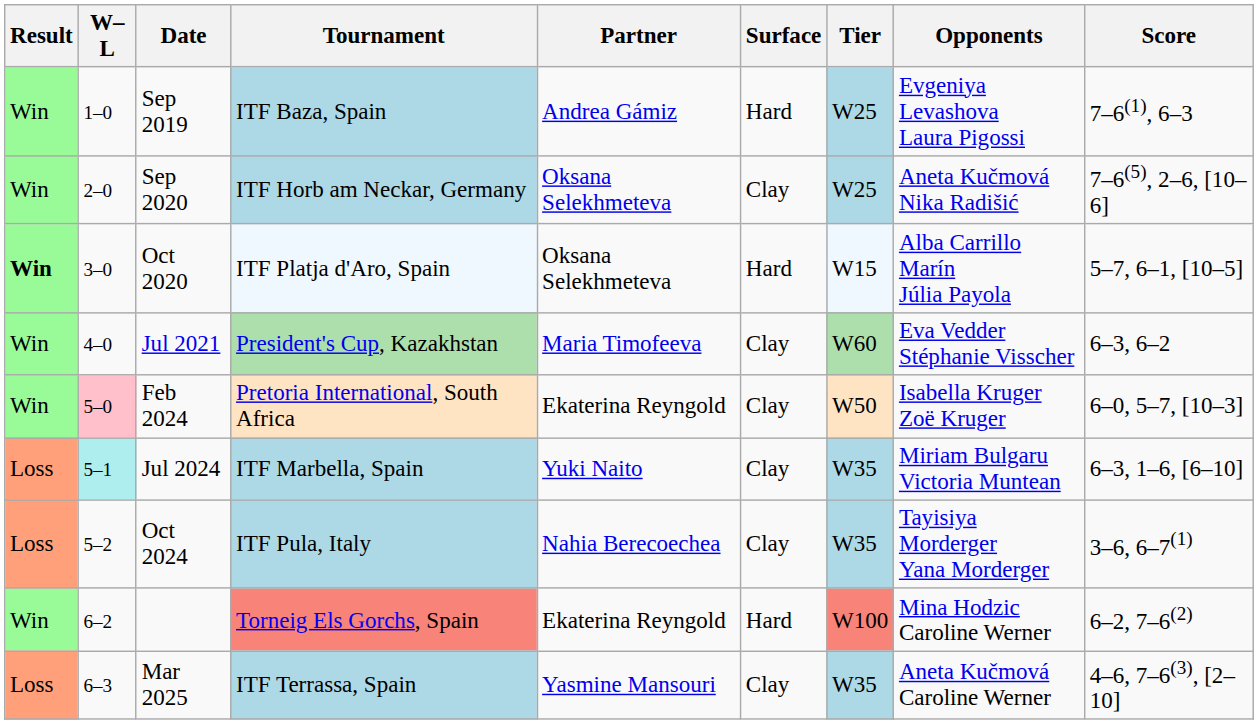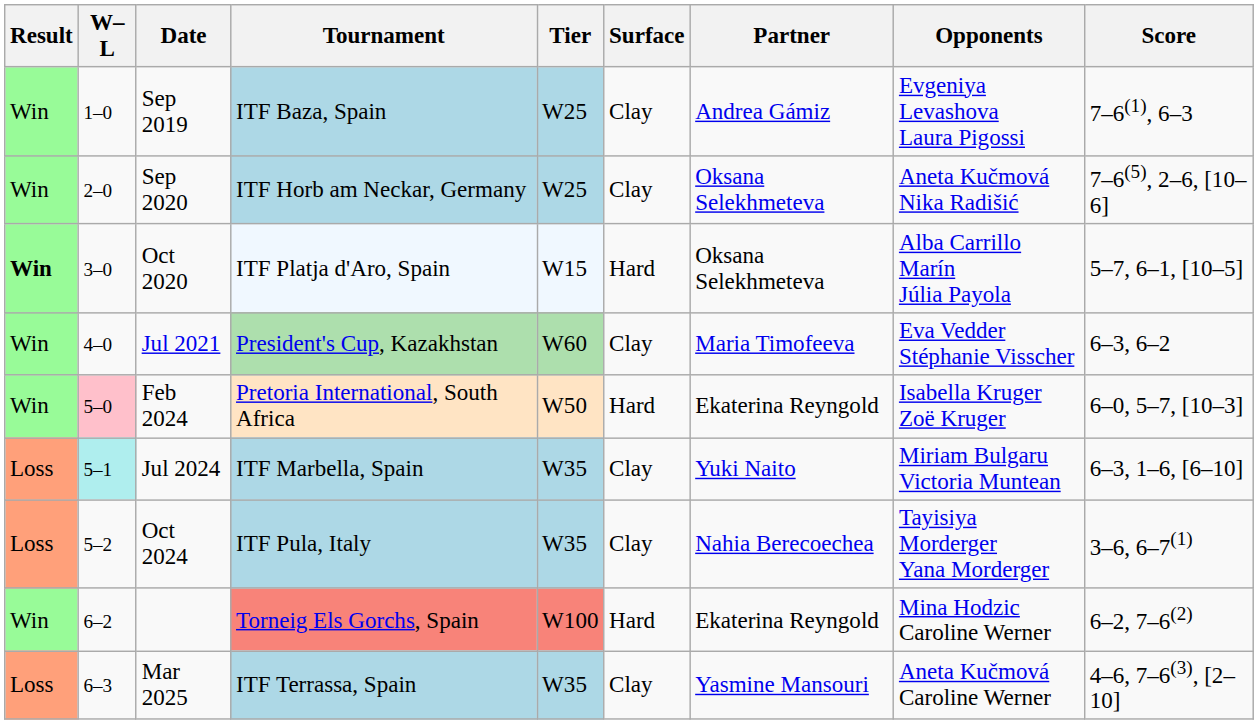columns swapped: Tier <-> Partner
Sep 2019 | Surface: Hard -> Clay
Feb 2024 | Surface: Clay -> Hard
